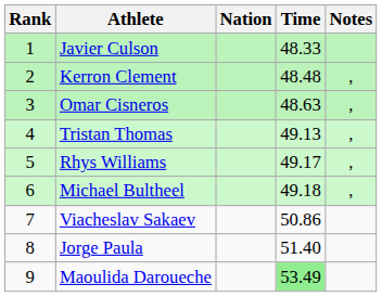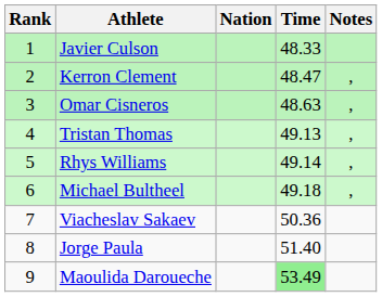Kerron Clement | Time: 48.48 -> 48.47
Rhys Williams | Time: 49.17 -> 49.14
Viacheslav Sakaev | Time: 50.86 -> 50.36
